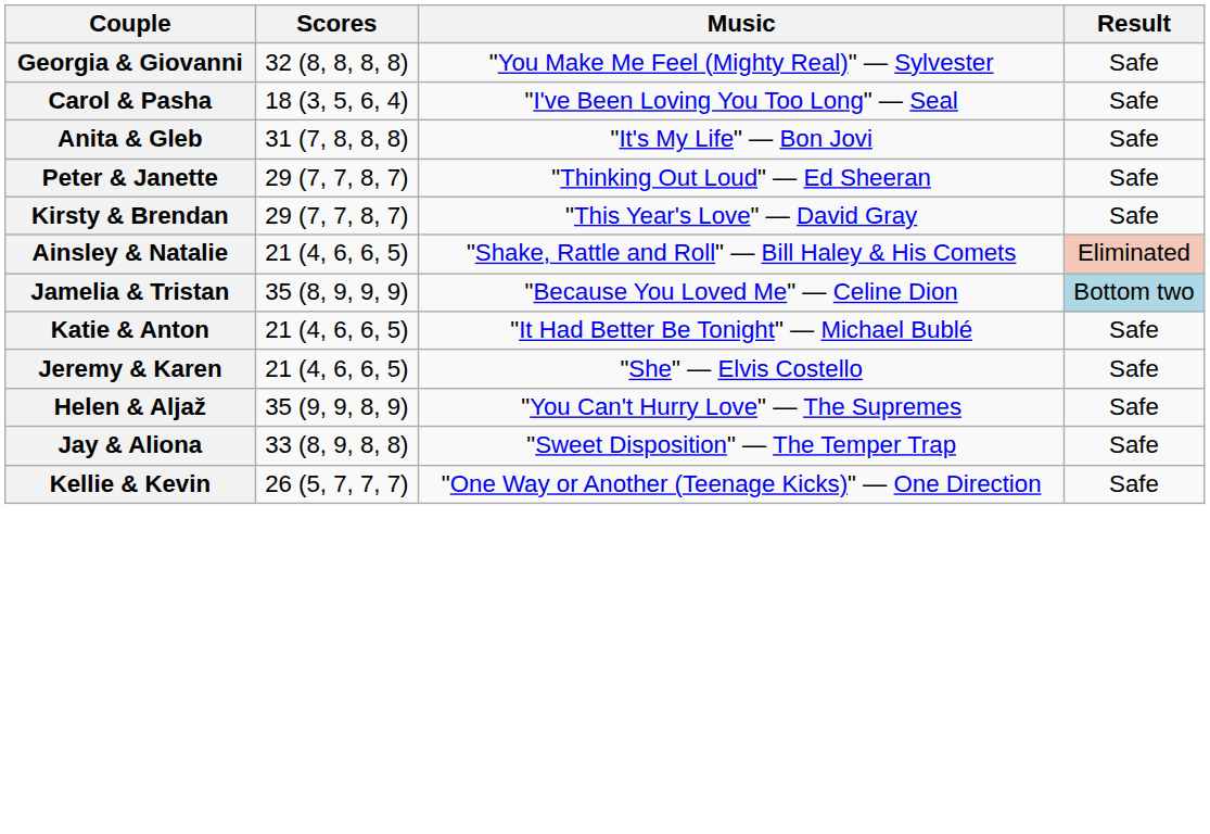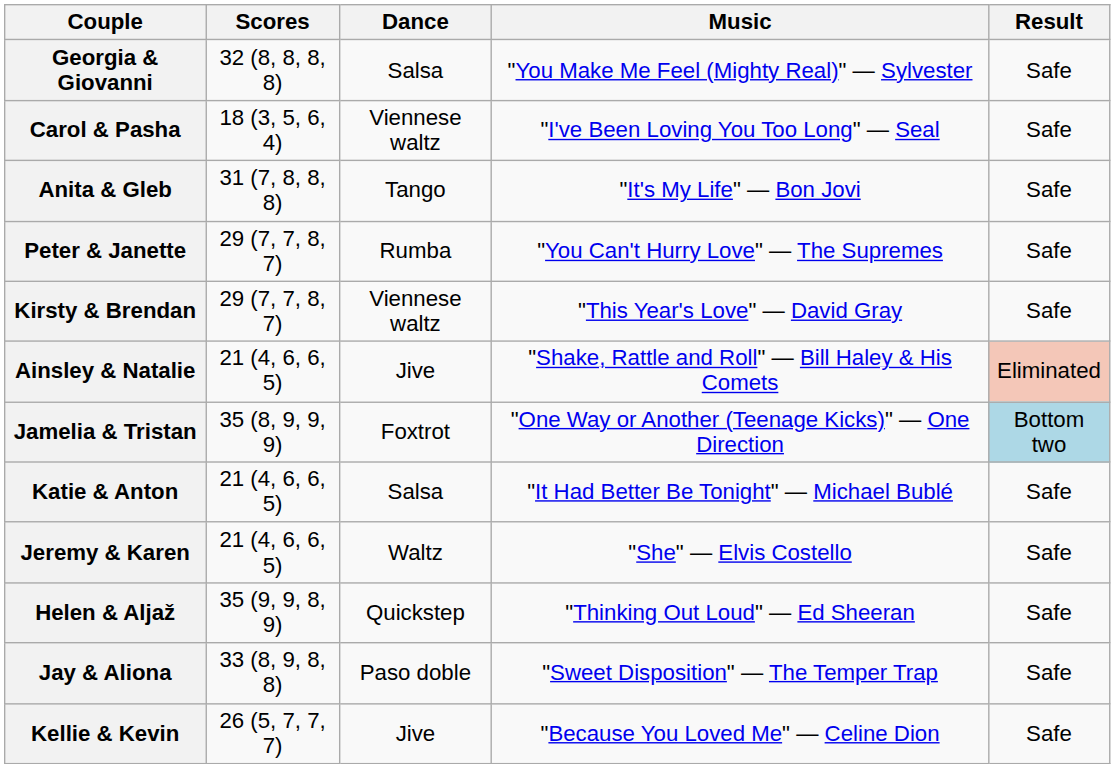+ column: Dance | Salsa | Viennese waltz | Tango | Rumba | Viennese waltz | Jive | Foxtrot | Salsa | Waltz | Quickstep | Paso doble | Jive
Peter & Janette | Music: "Thinking Out Loud" — Ed Sheeran -> "You Can't Hurry Love" — The Supremes
Jamelia & Tristan | Music: "Because You Loved Me" — Celine Dion -> "One Way or Another (Teenage Kicks)" — One Direction
Helen & Aljaž | Music: "You Can't Hurry Love" — The Supremes -> "Thinking Out Loud" — Ed Sheeran
Kellie & Kevin | Music: "One Way or Another (Teenage Kicks)" — One Direction -> "Because You Loved Me" — Celine Dion
